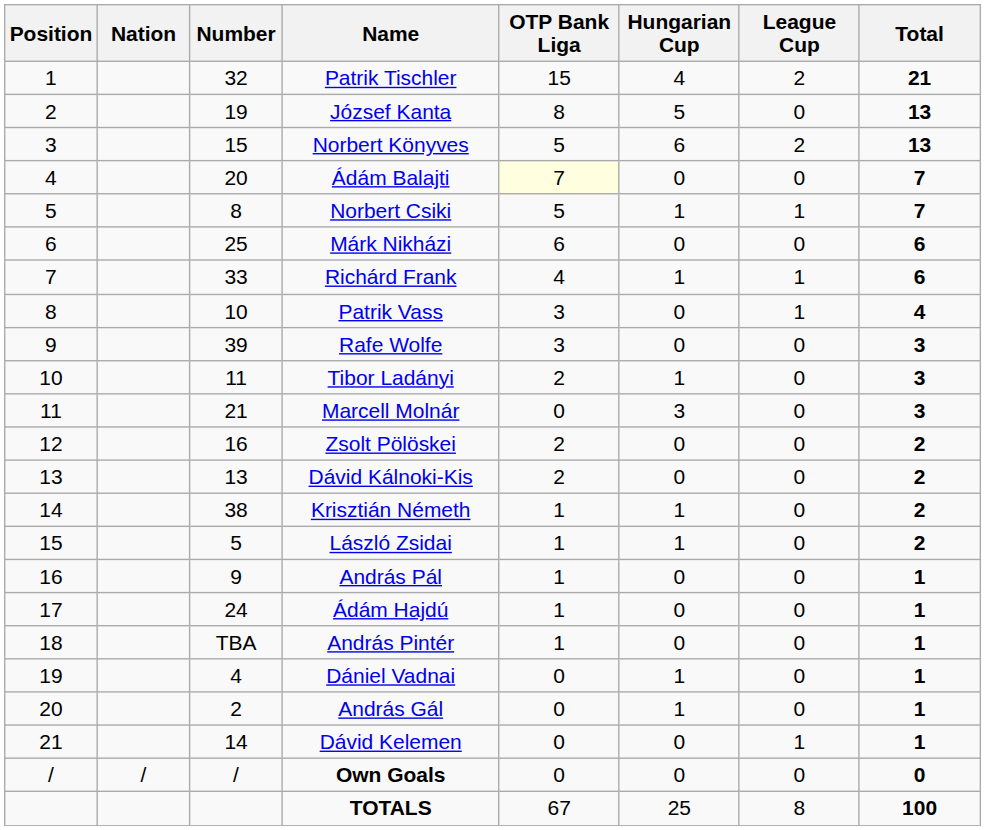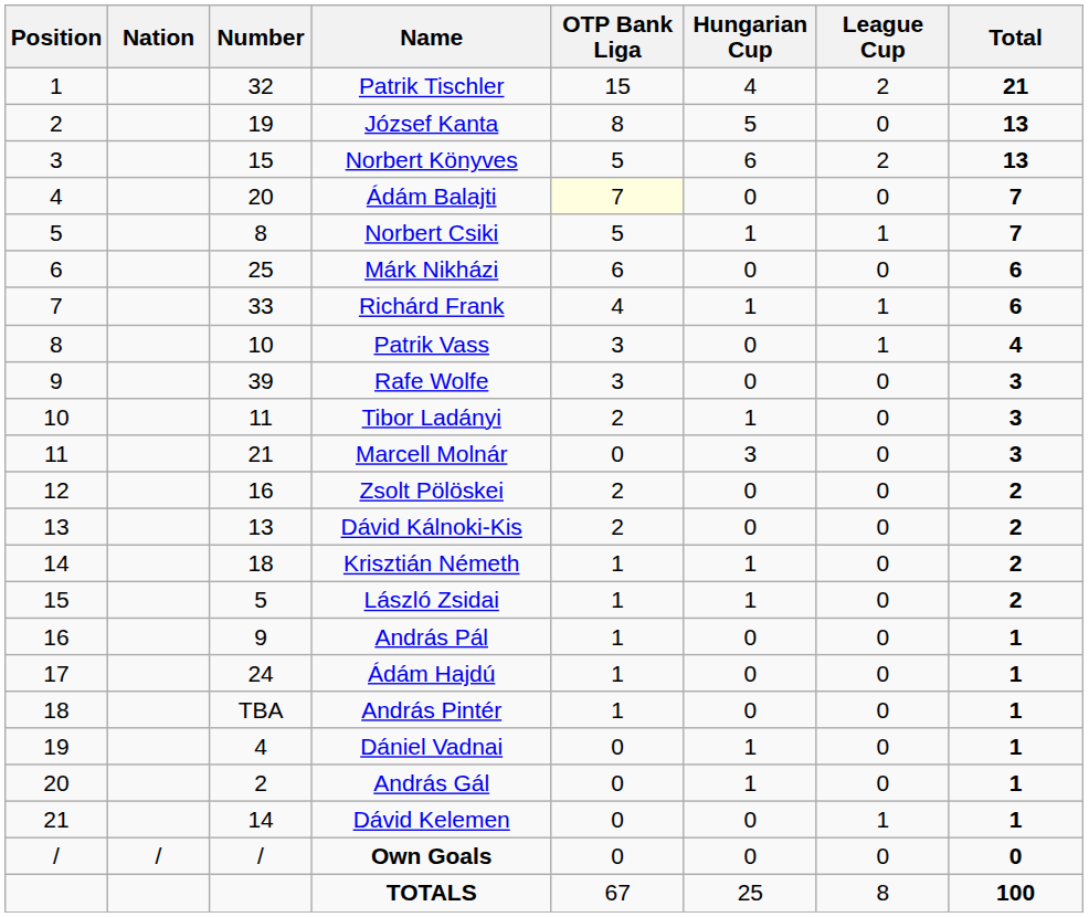Krisztián Németh | Number: 38 -> 18
